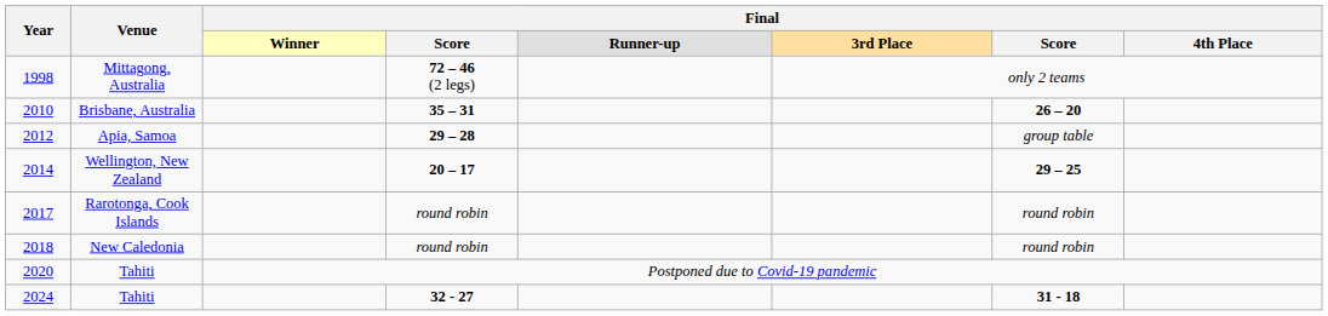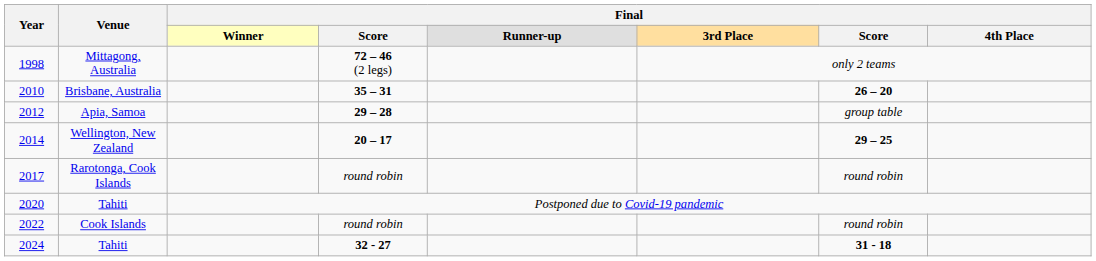- row: 2018 | New Caledonia | round robin | round robin
+ row: 2022 | Cook Islands | round robin | round robin
